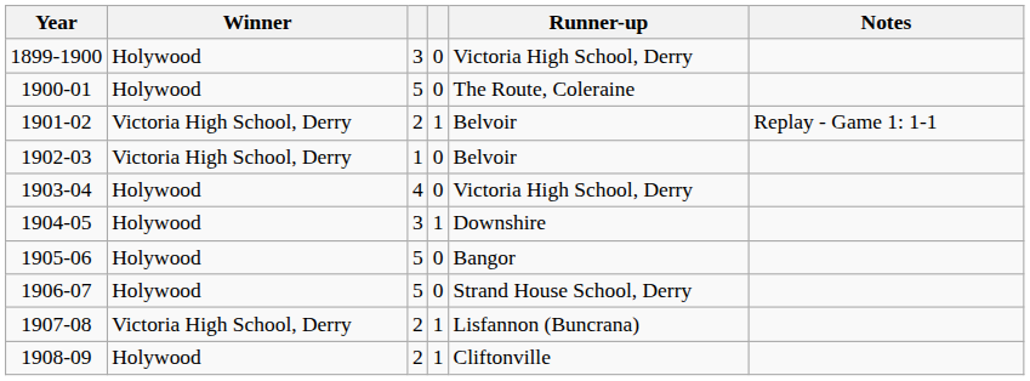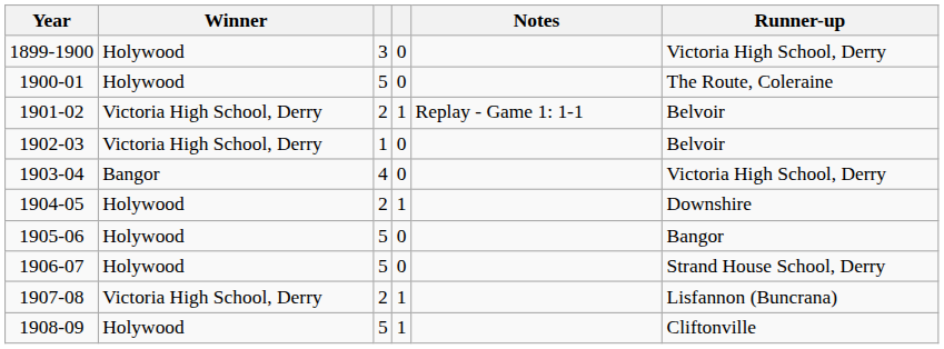columns swapped: Runner-up <-> Notes
1903-04 | Winner: Holywood -> Bangor
1904-05 | column 3: 3 -> 2
1908-09 | column 3: 2 -> 5
